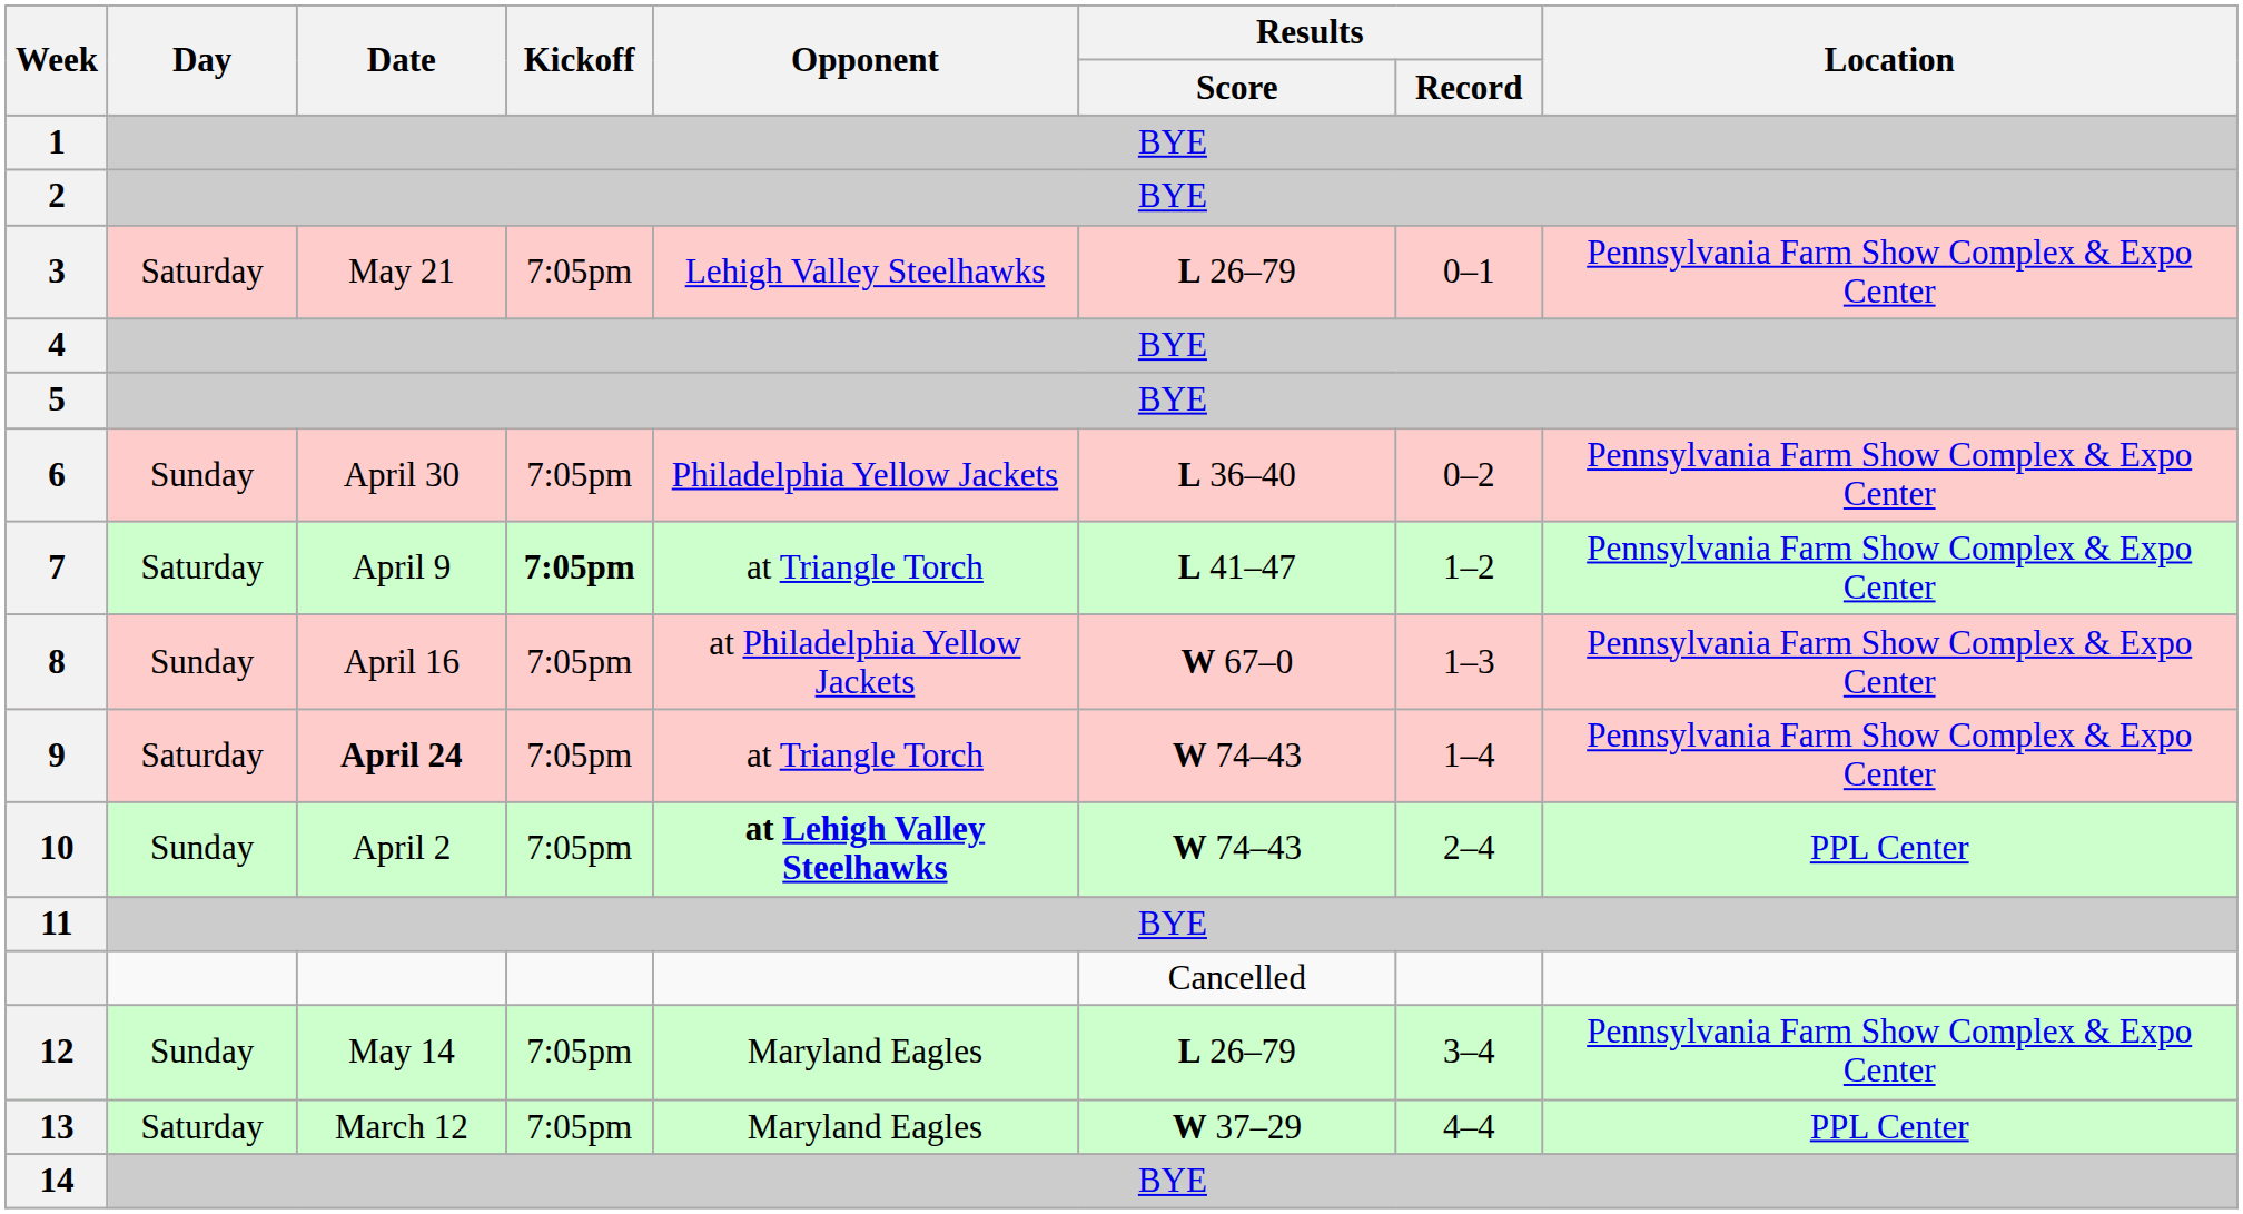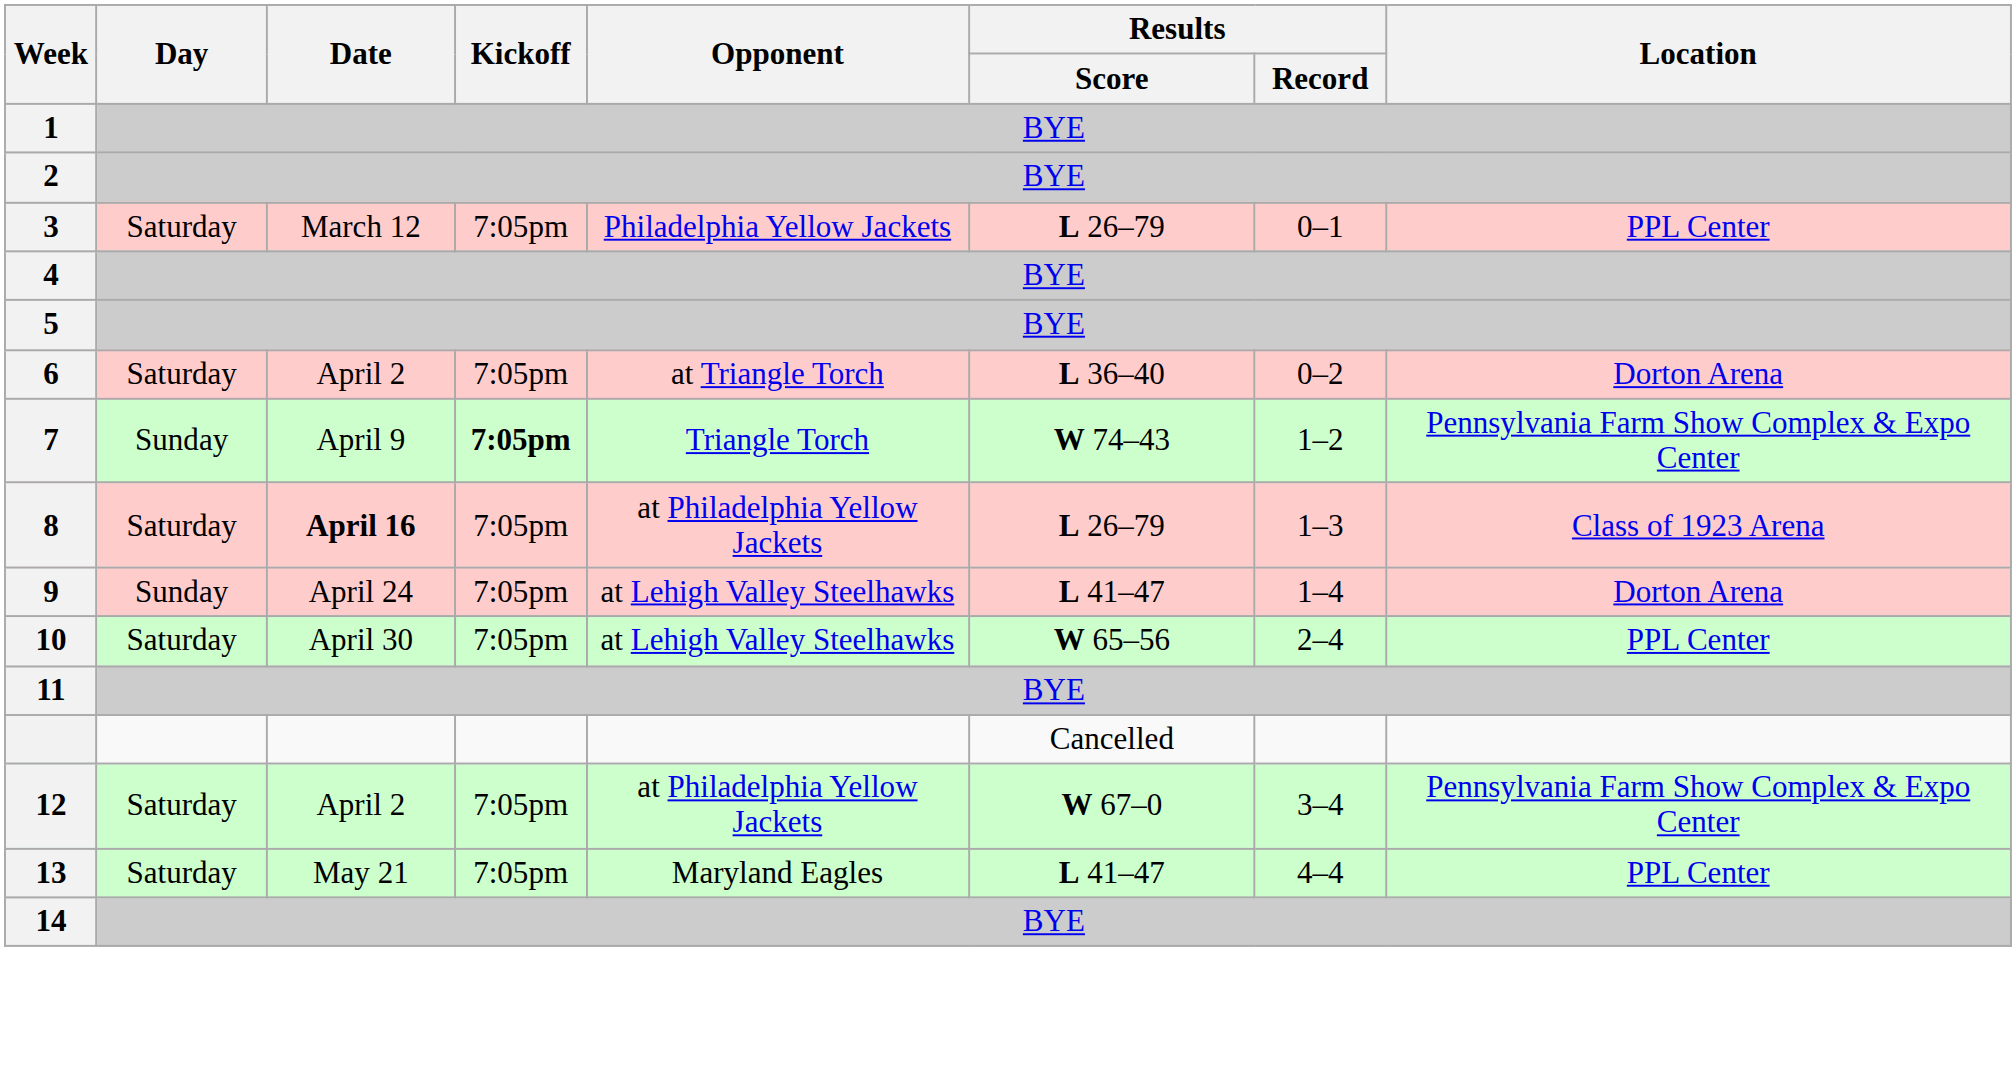3 | Date: May 21 -> March 12
3 | Opponent: Lehigh Valley Steelhawks -> Philadelphia Yellow Jackets
3 | Location: Pennsylvania Farm Show Complex & Expo Center -> PPL Center
6 | Day: Sunday -> Saturday
6 | Date: April 30 -> April 2
6 | Opponent: Philadelphia Yellow Jackets -> at Triangle Torch
6 | Location: Pennsylvania Farm Show Complex & Expo Center -> Dorton Arena
7 | Day: Saturday -> Sunday
7 | Opponent: at Triangle Torch -> Triangle Torch
7 | Results / Score: L 41–47 -> W 74–43
8 | Day: Sunday -> Saturday
8 | Date: normal -> bold
8 | Results / Score: W 67–0 -> L 26–79
8 | Location: Pennsylvania Farm Show Complex & Expo Center -> Class of 1923 Arena
9 | Day: Saturday -> Sunday
9 | Date: bold -> normal
9 | Opponent: at Triangle Torch -> at Lehigh Valley Steelhawks
9 | Results / Score: W 74–43 -> L 41–47
9 | Location: Pennsylvania Farm Show Complex & Expo Center -> Dorton Arena
10 | Day: Sunday -> Saturday
10 | Date: April 2 -> April 30
10 | Opponent: bold -> normal
10 | Results / Score: W 74–43 -> W 65–56
12 | Day: Sunday -> Saturday
12 | Date: May 14 -> April 2
12 | Opponent: Maryland Eagles -> at Philadelphia Yellow Jackets
12 | Results / Score: L 26–79 -> W 67–0
13 | Date: March 12 -> May 21
13 | Results / Score: W 37–29 -> L 41–47
